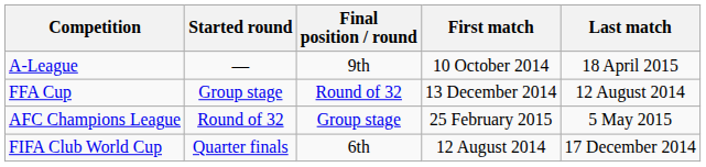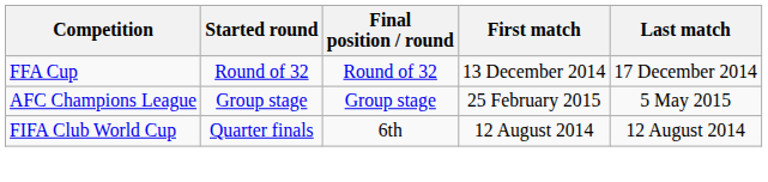- row: A-League | — | 9th | 10 October 2014 | 18 April 2015
FFA Cup | Started round: Group stage -> Round of 32
FFA Cup | Last match: 12 August 2014 -> 17 December 2014
AFC Champions League | Started round: Round of 32 -> Group stage
FIFA Club World Cup | Last match: 17 December 2014 -> 12 August 2014
